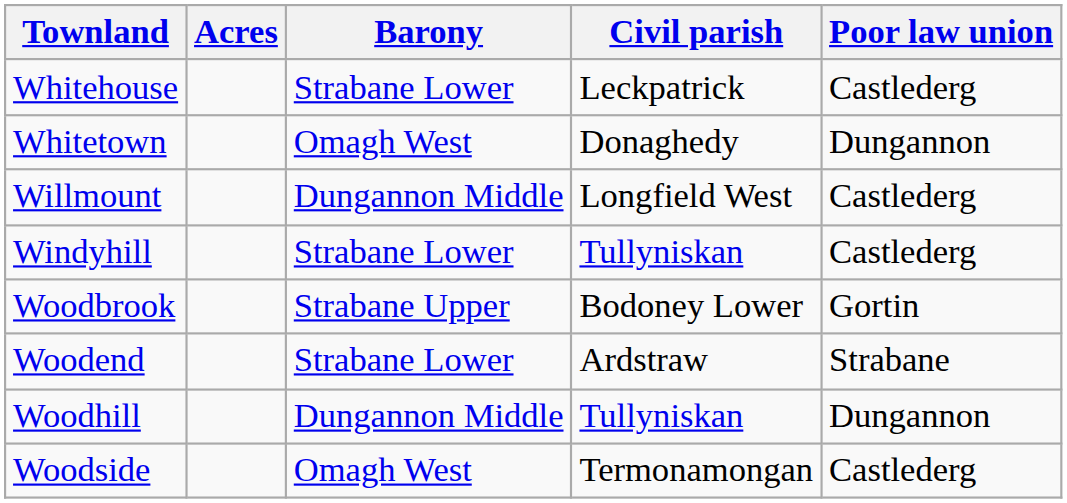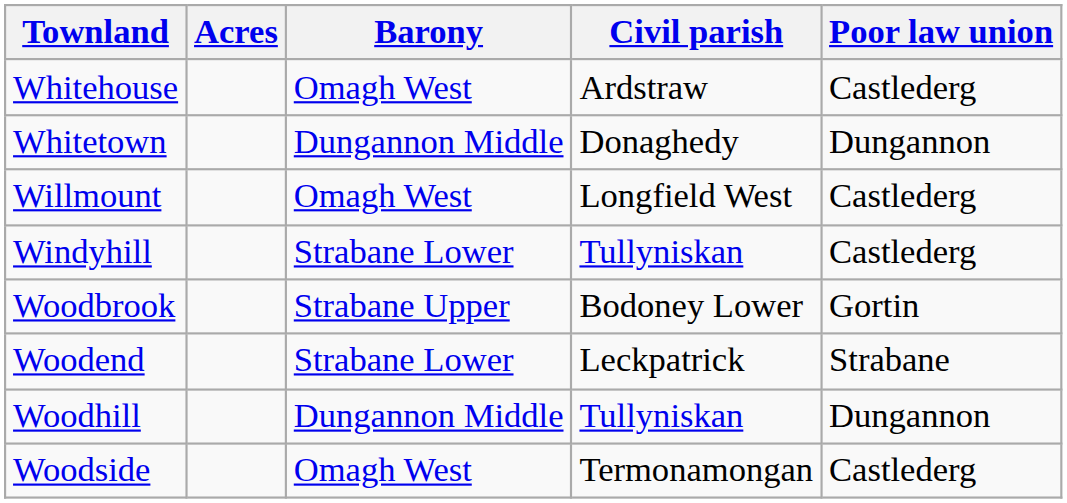Whitehouse | Barony: Strabane Lower -> Omagh West
Whitehouse | Civil parish: Leckpatrick -> Ardstraw
Whitetown | Barony: Omagh West -> Dungannon Middle
Willmount | Barony: Dungannon Middle -> Omagh West
Woodend | Civil parish: Ardstraw -> Leckpatrick
